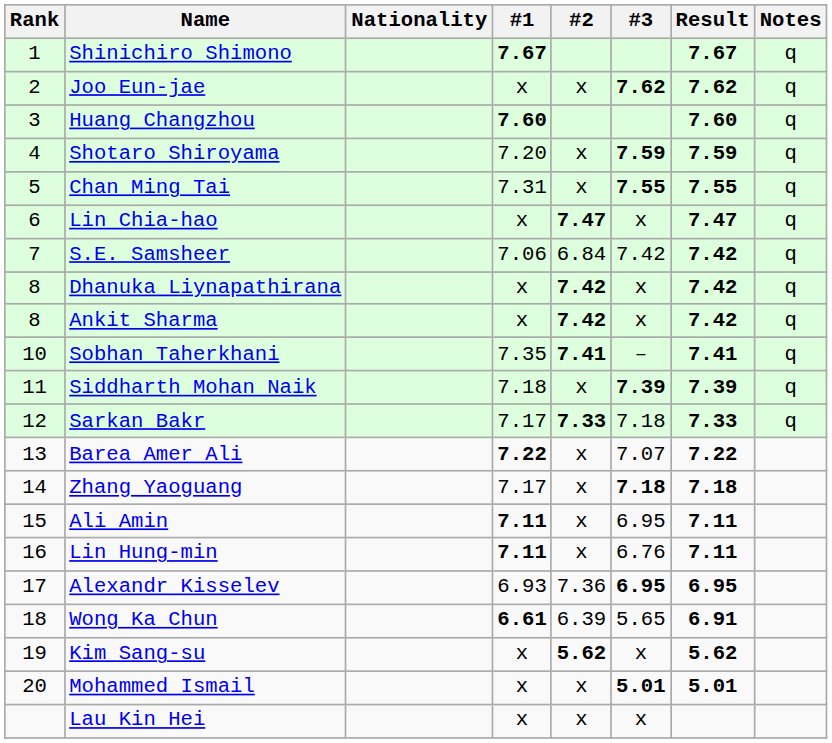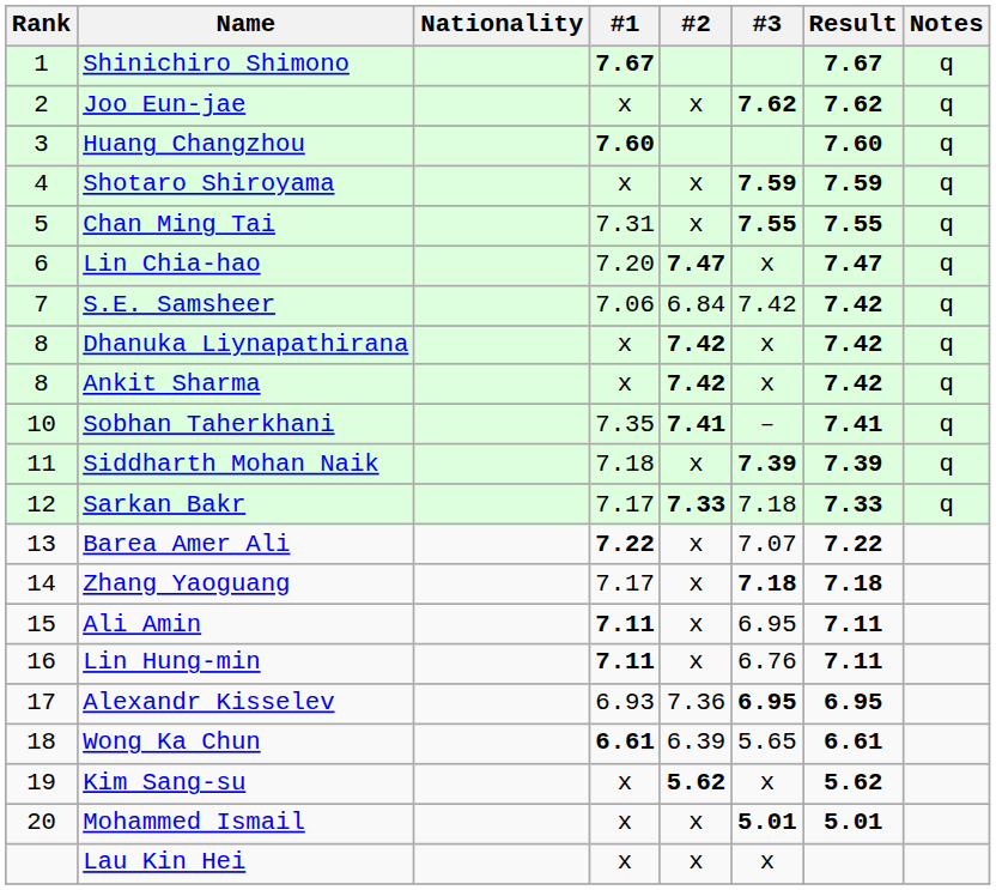Shotaro Shiroyama | #1: 7.20 -> x
Lin Chia-hao | #1: x -> 7.20
Wong Ka Chun | Result: 6.91 -> 6.61
